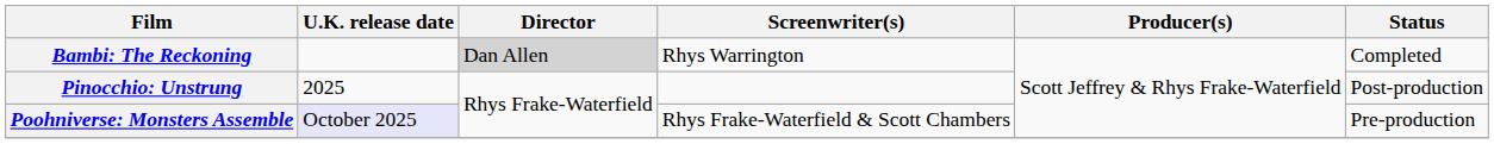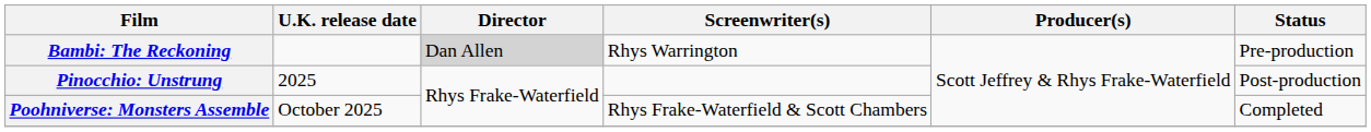Bambi: The Reckoning | Status: Completed -> Pre-production
Poohniverse: Monsters Assemble | U.K. release date: lavender background -> no background
Poohniverse: Monsters Assemble | Status: Pre-production -> Completed
